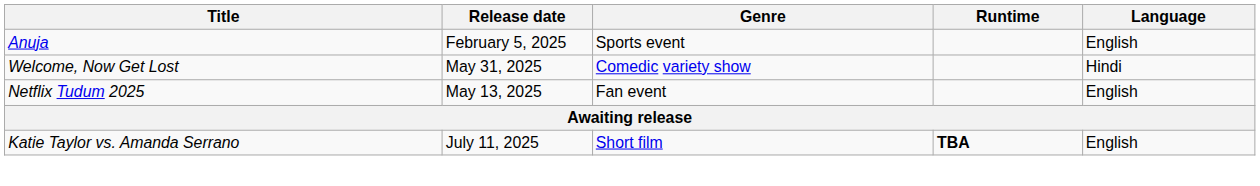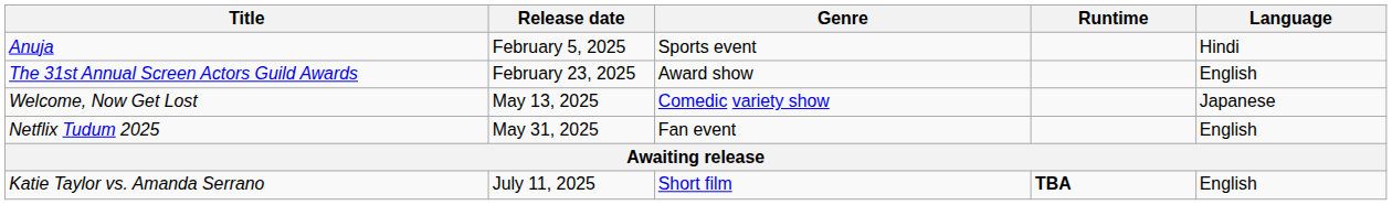Anuja | Language: English -> Hindi
+ row: The 31st Annual Screen Actors Guild Awards | February 23, 2025 | Award show | English
Welcome, Now Get Lost | Release date: May 31, 2025 -> May 13, 2025
Welcome, Now Get Lost | Language: Hindi -> Japanese
Netflix Tudum 2025 | Release date: May 13, 2025 -> May 31, 2025
